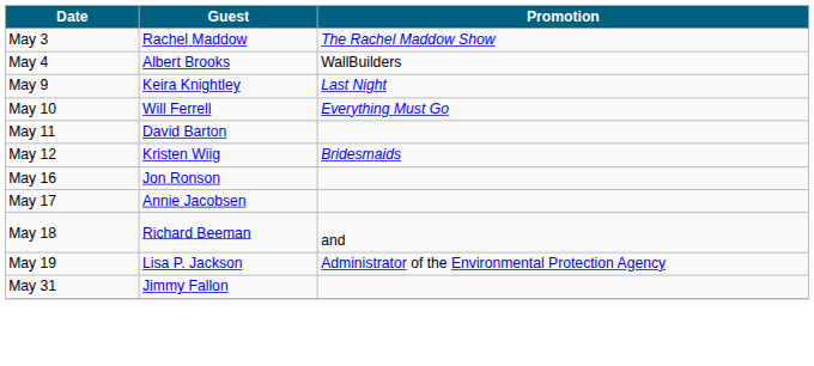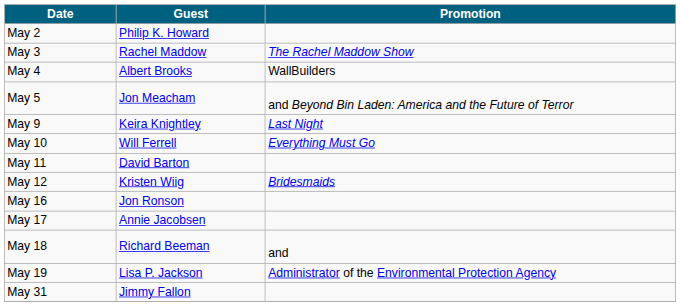+ row: May 2 | Philip K. Howard
+ row: May 5 | Jon Meacham | and Beyond Bin Laden: America and the Future of Terror
